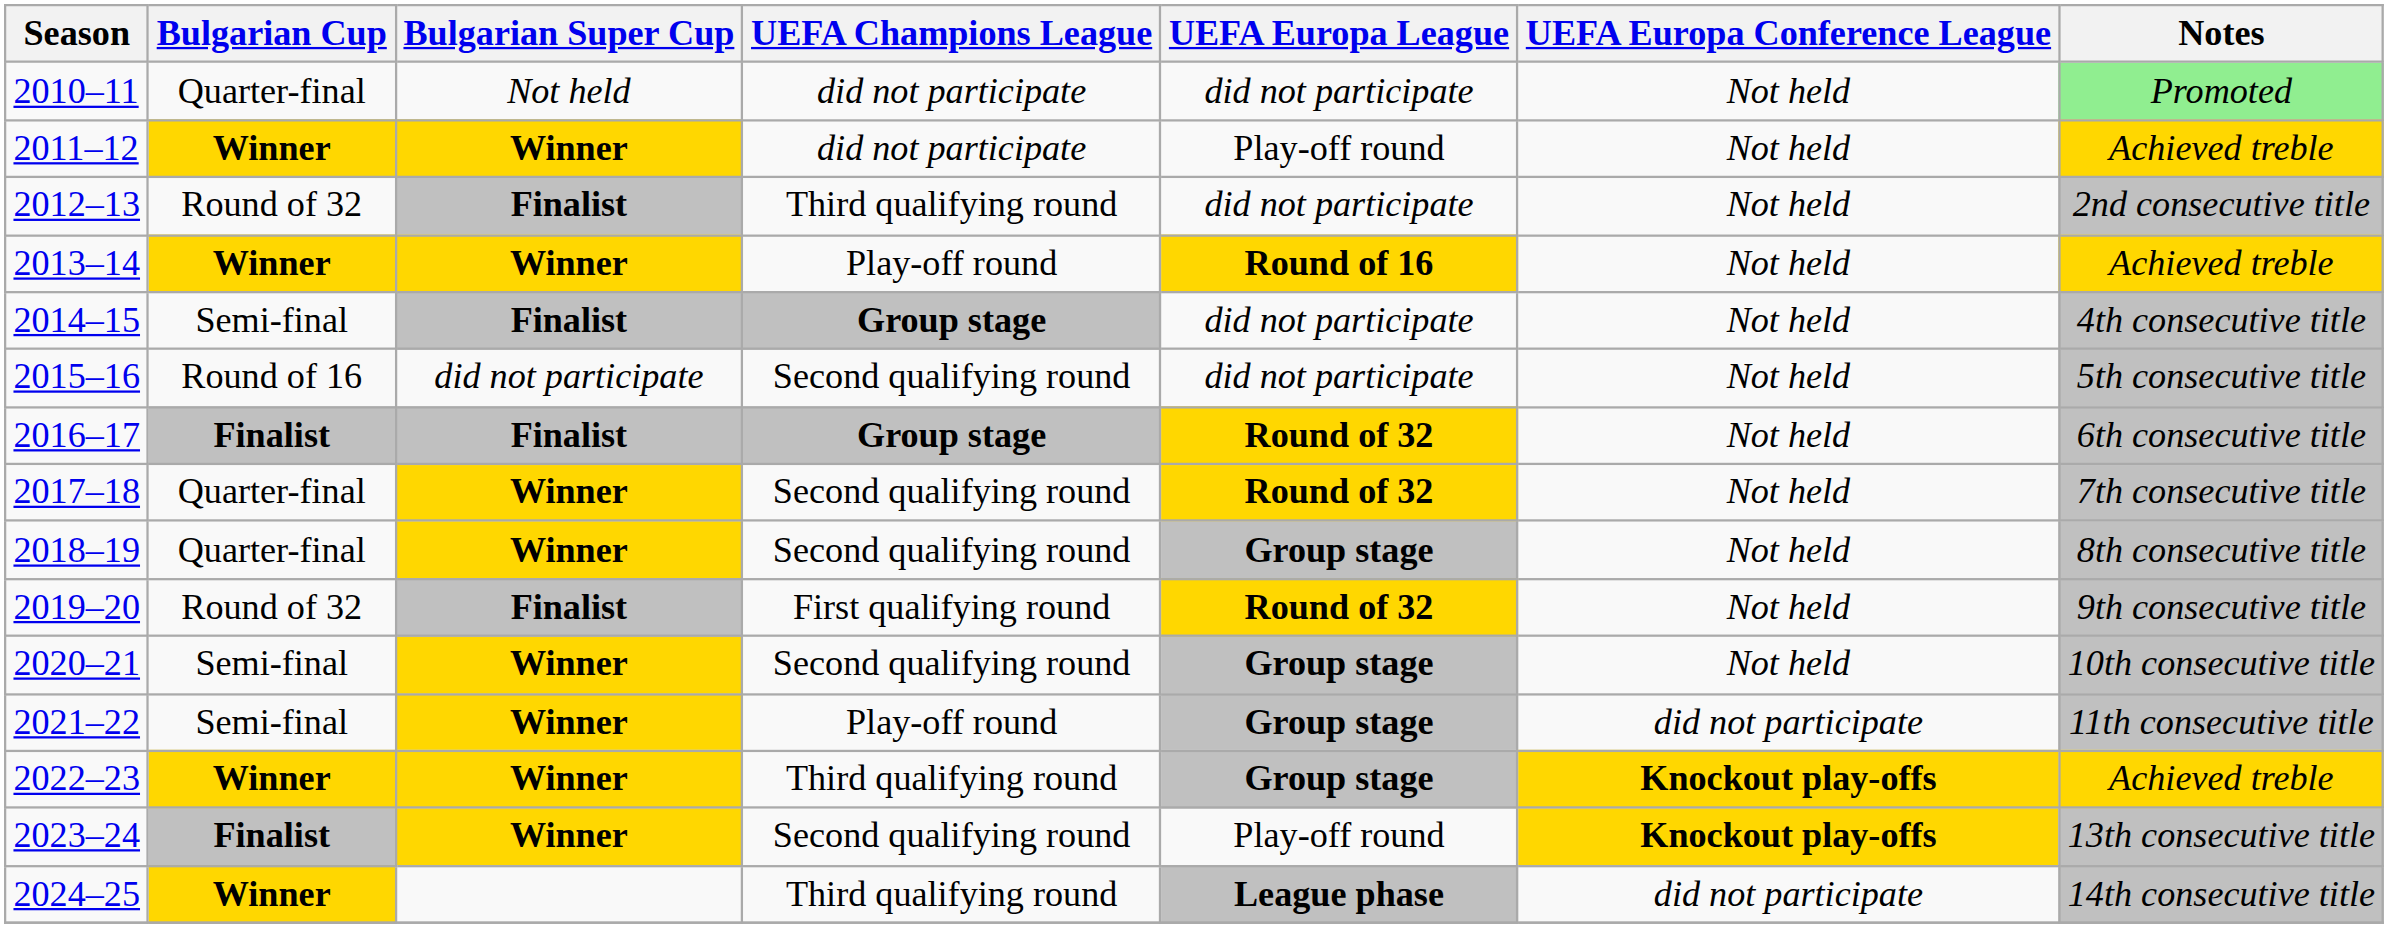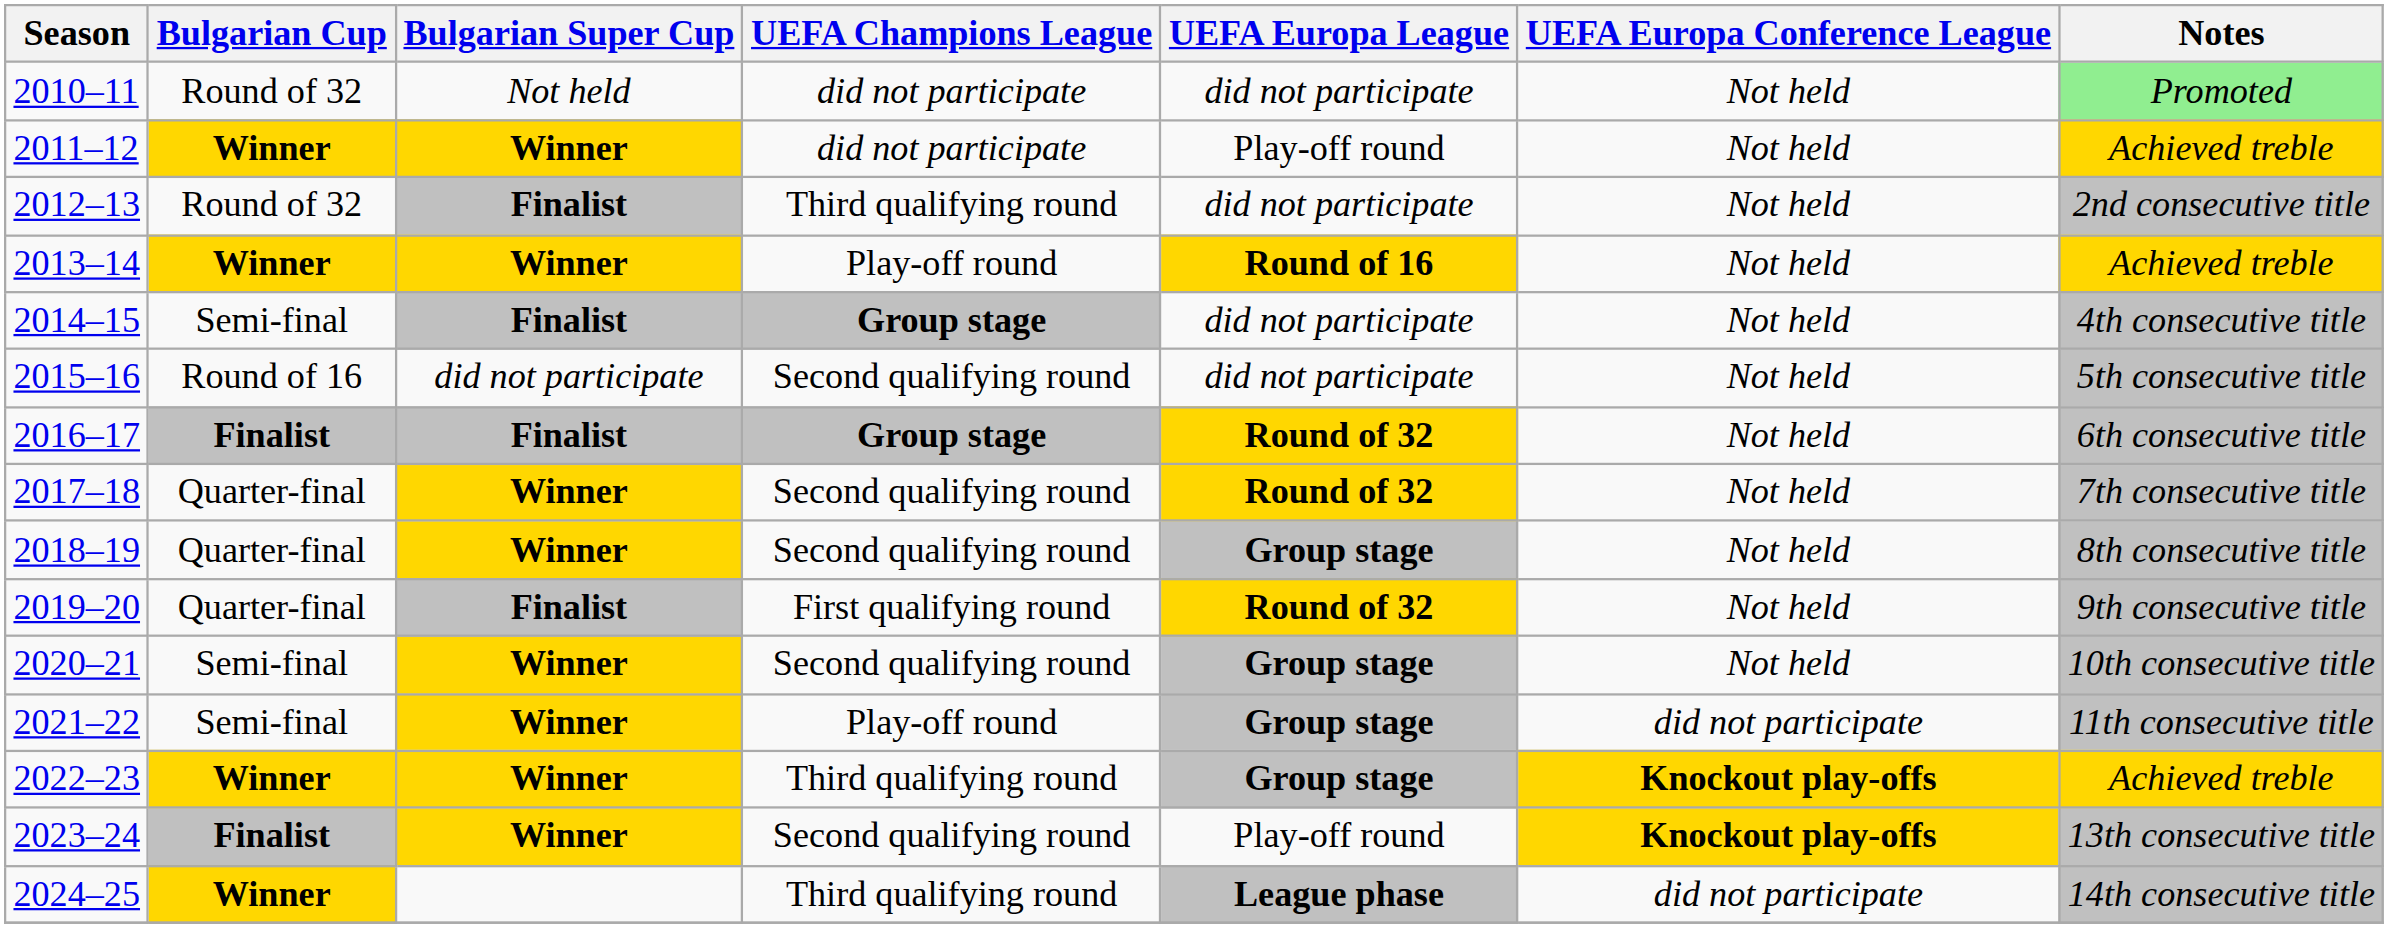2010–11 | Bulgarian Cup: Quarter-final -> Round of 32
2019–20 | Bulgarian Cup: Round of 32 -> Quarter-final
